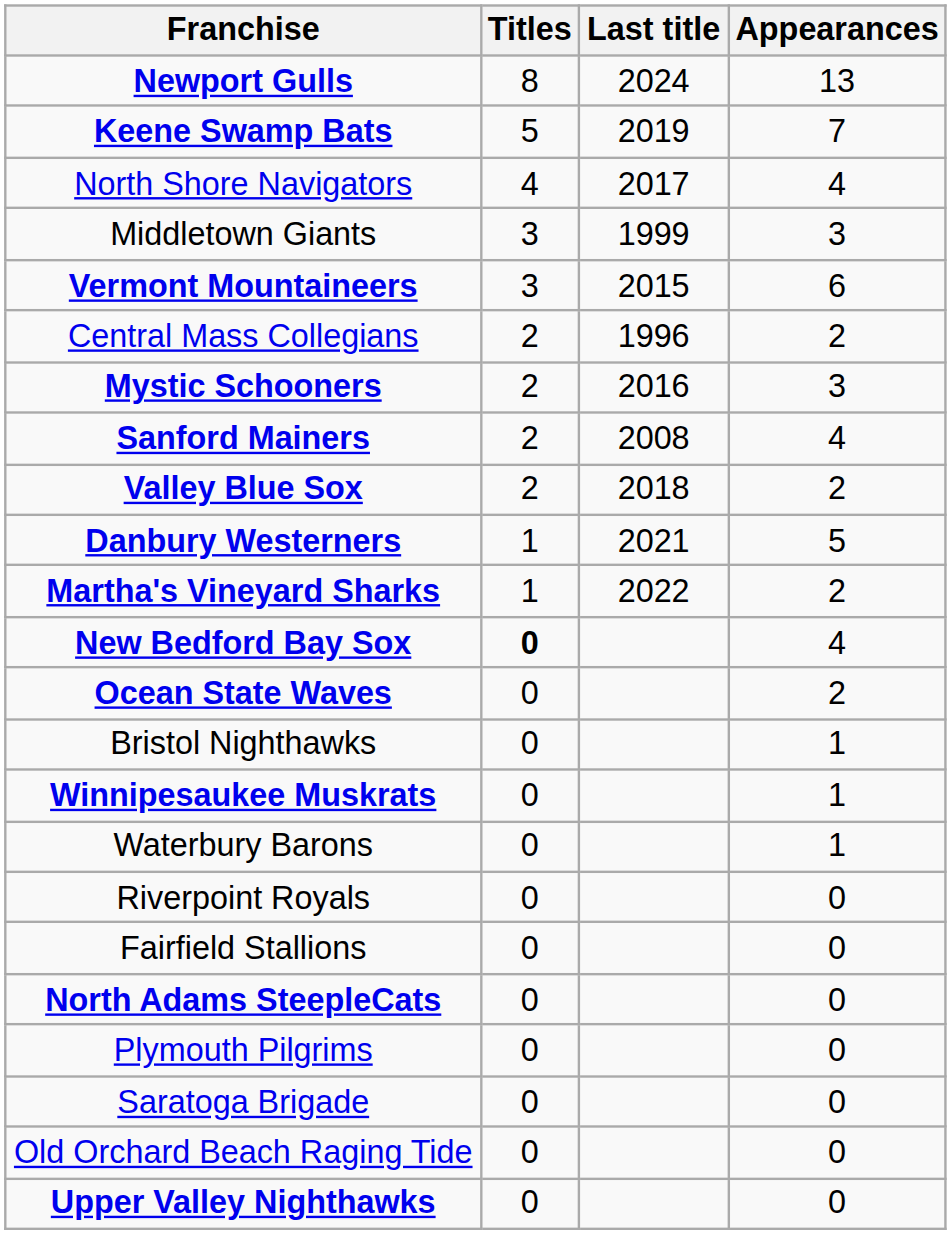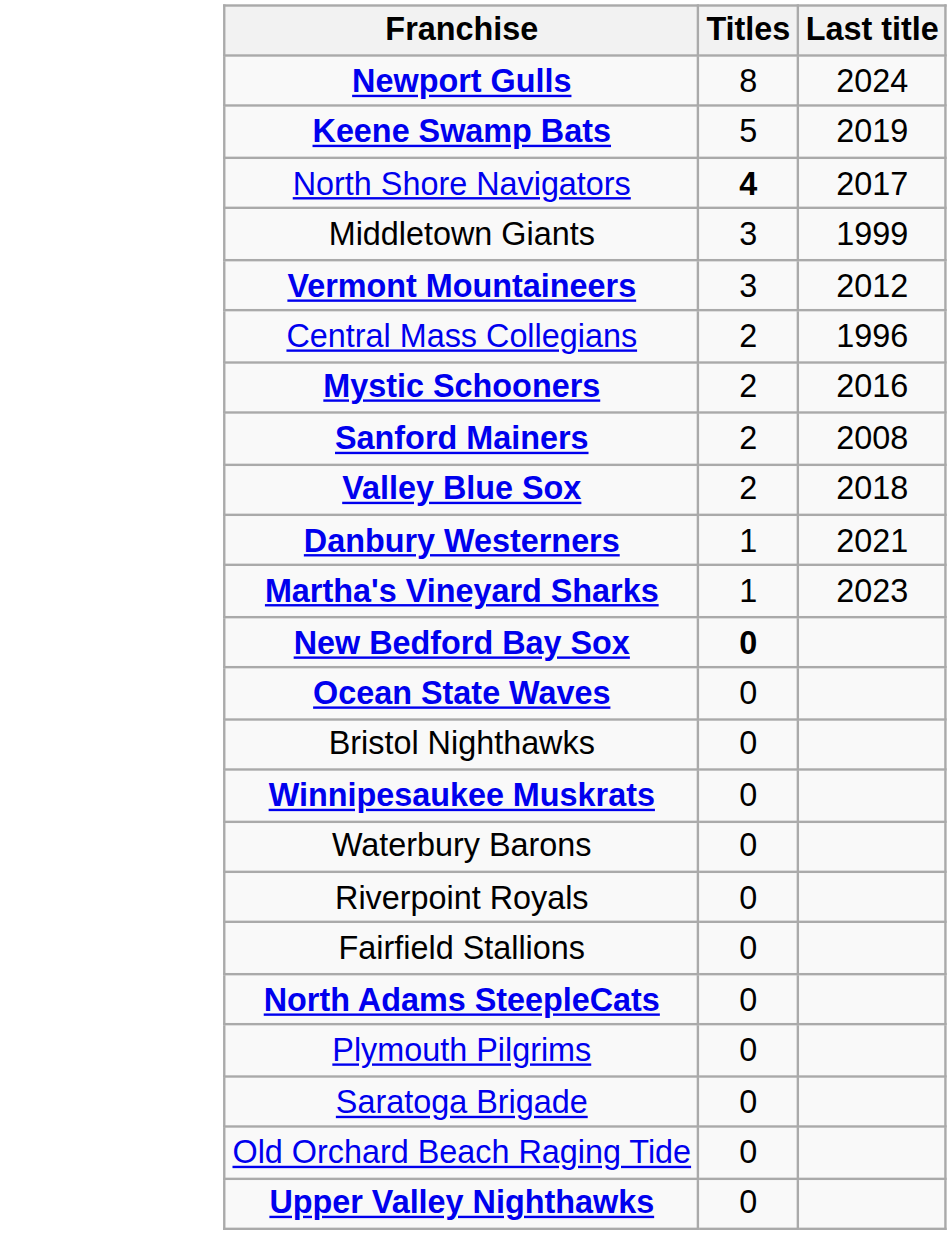- column: Appearances | 13 | 7 | 4 | 3 | 6 | 2 | 3 | 4 | 2 | 5 | 2 | 4 | 2 | 1 | 1 | 1 | 0 | 0 | 0 | 0 | 0 | 0 | 0
North Shore Navigators | Titles: normal -> bold
Vermont Mountaineers | Last title: 2015 -> 2012
Martha's Vineyard Sharks | Last title: 2022 -> 2023
